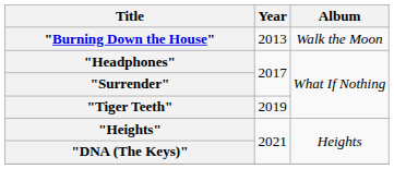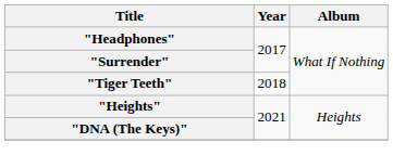- row: "Burning Down the House" | 2013 | Walk the Moon
"Tiger Teeth" | Year: 2019 -> 2018
